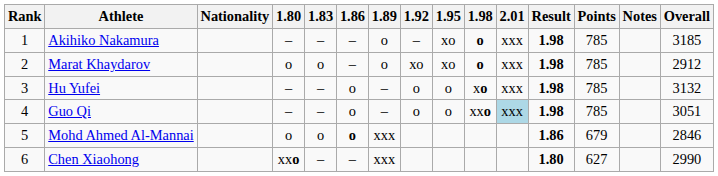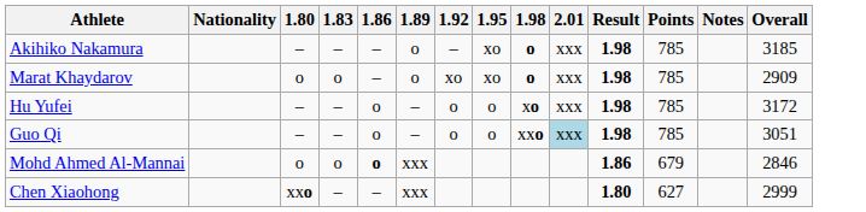- column: Rank | 1 | 2 | 3 | 4 | 5 | 6
Marat Khaydarov | Overall: 2912 -> 2909
Hu Yufei | Overall: 3132 -> 3172
Chen Xiaohong | Overall: 2990 -> 2999
